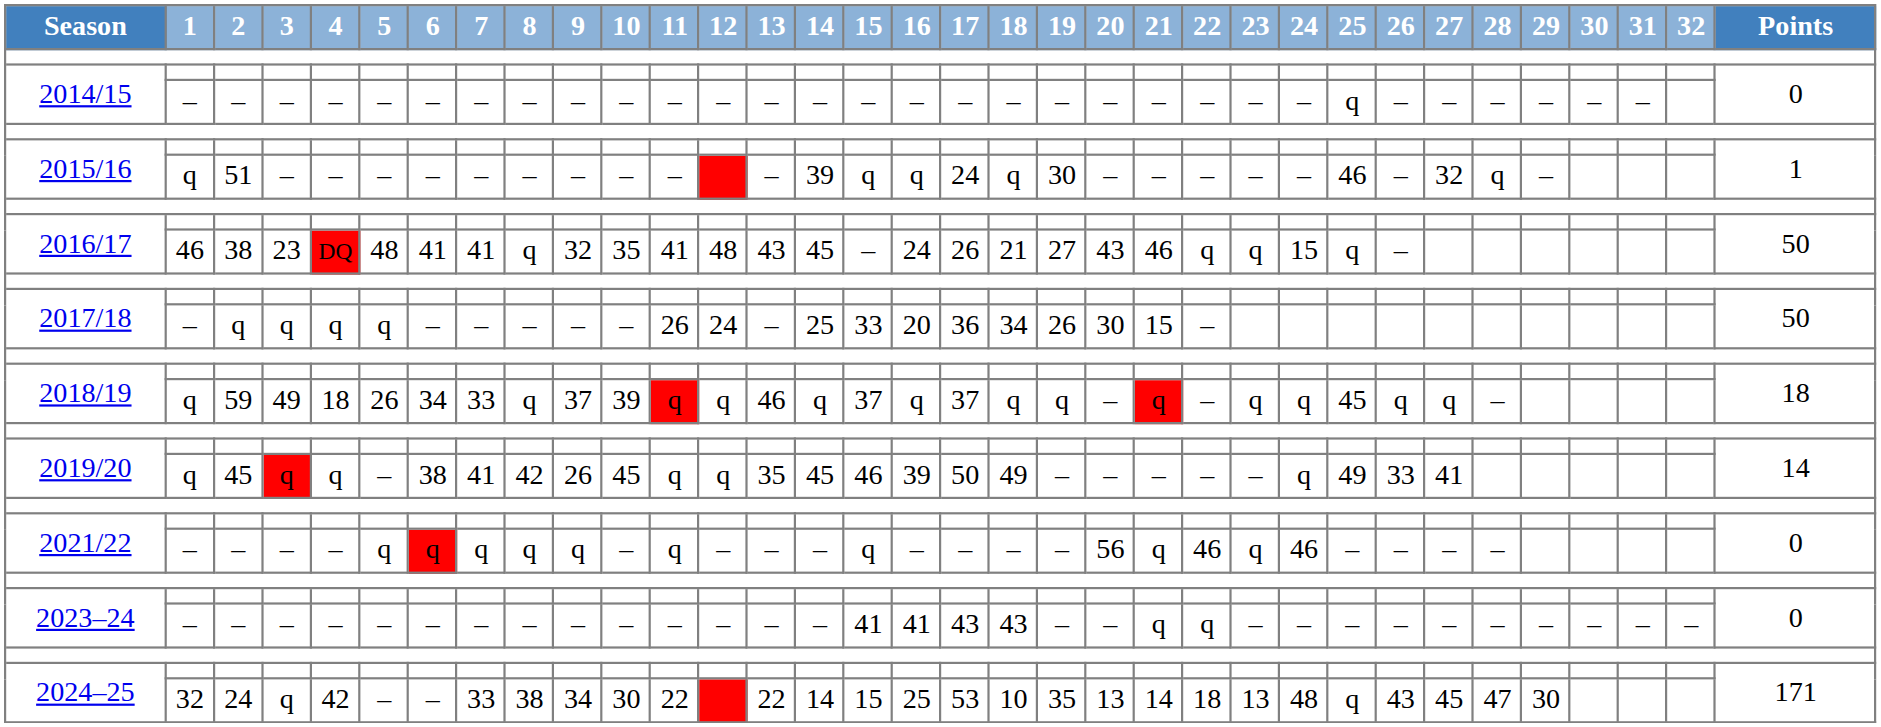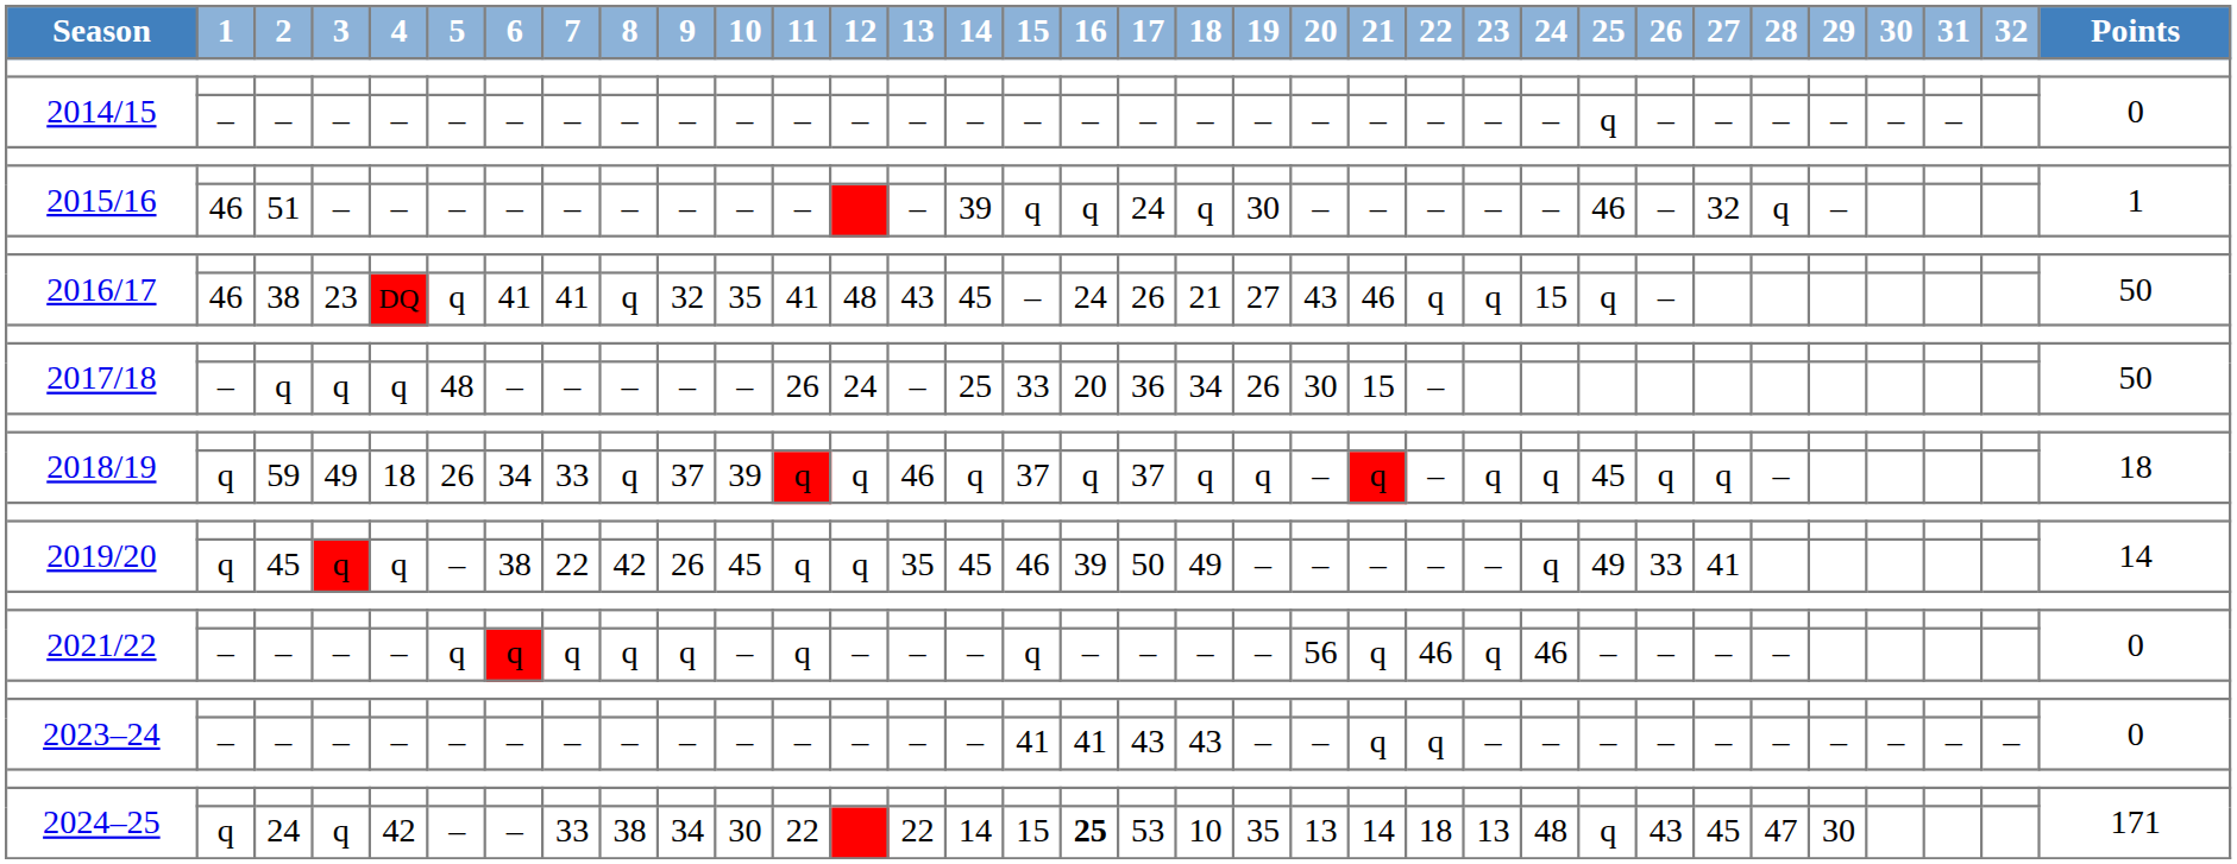2015/16 / 51 | 1: q -> 46
2016/17 / 38 | 5: 48 -> q
2017/18 / q | 5: q -> 48
2019/20 / 45 | 7: 41 -> 22
2024–25 / 24 | 1: 32 -> q
2024–25 / 24 | 16: normal -> bold
